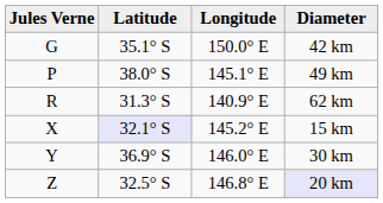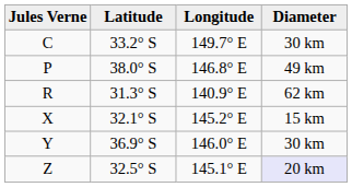+ row: C | 33.2° S | 149.7° E | 30 km
- row: G | 35.1° S | 150.0° E | 42 km
P | Longitude: 145.1° E -> 146.8° E
X | Latitude: lavender background -> no background
Z | Longitude: 146.8° E -> 145.1° E
